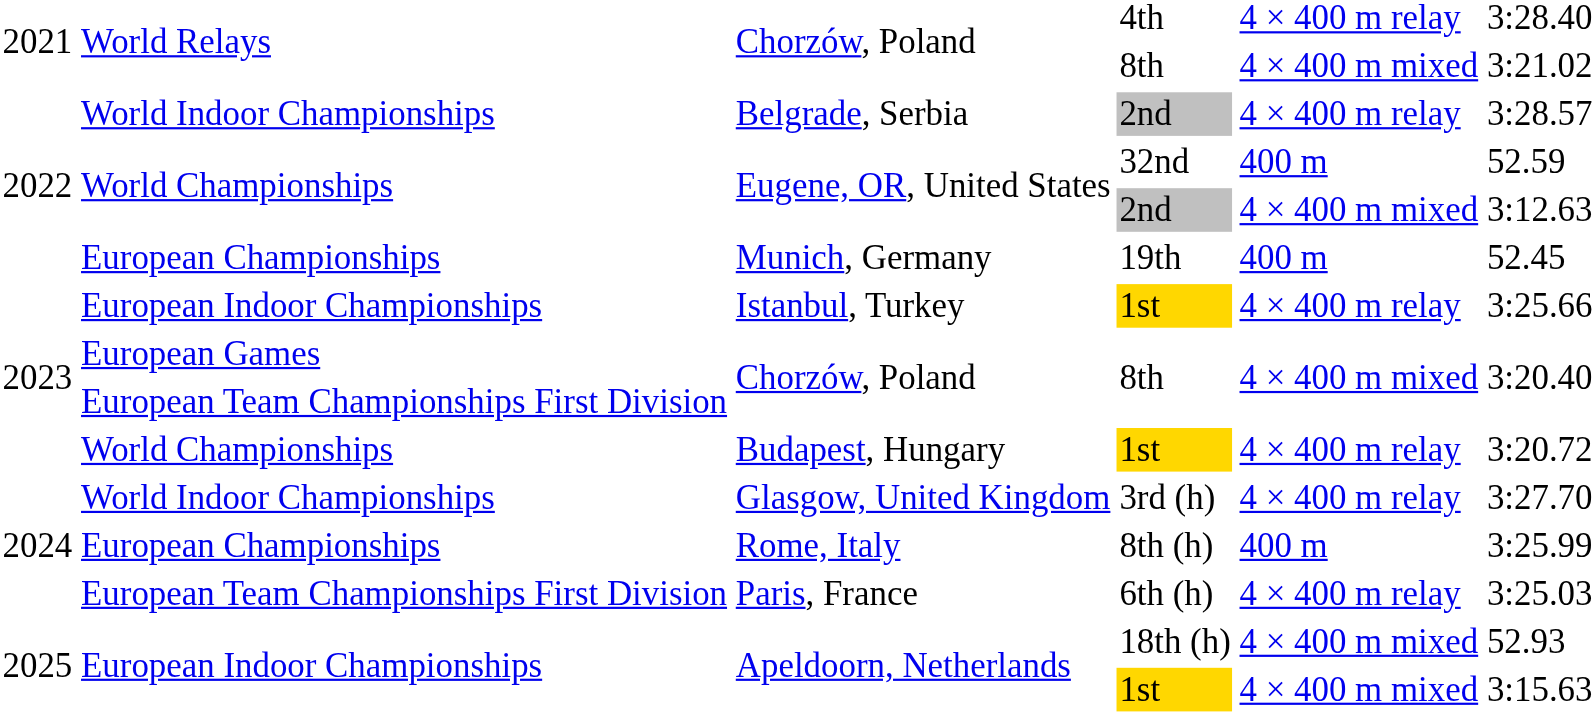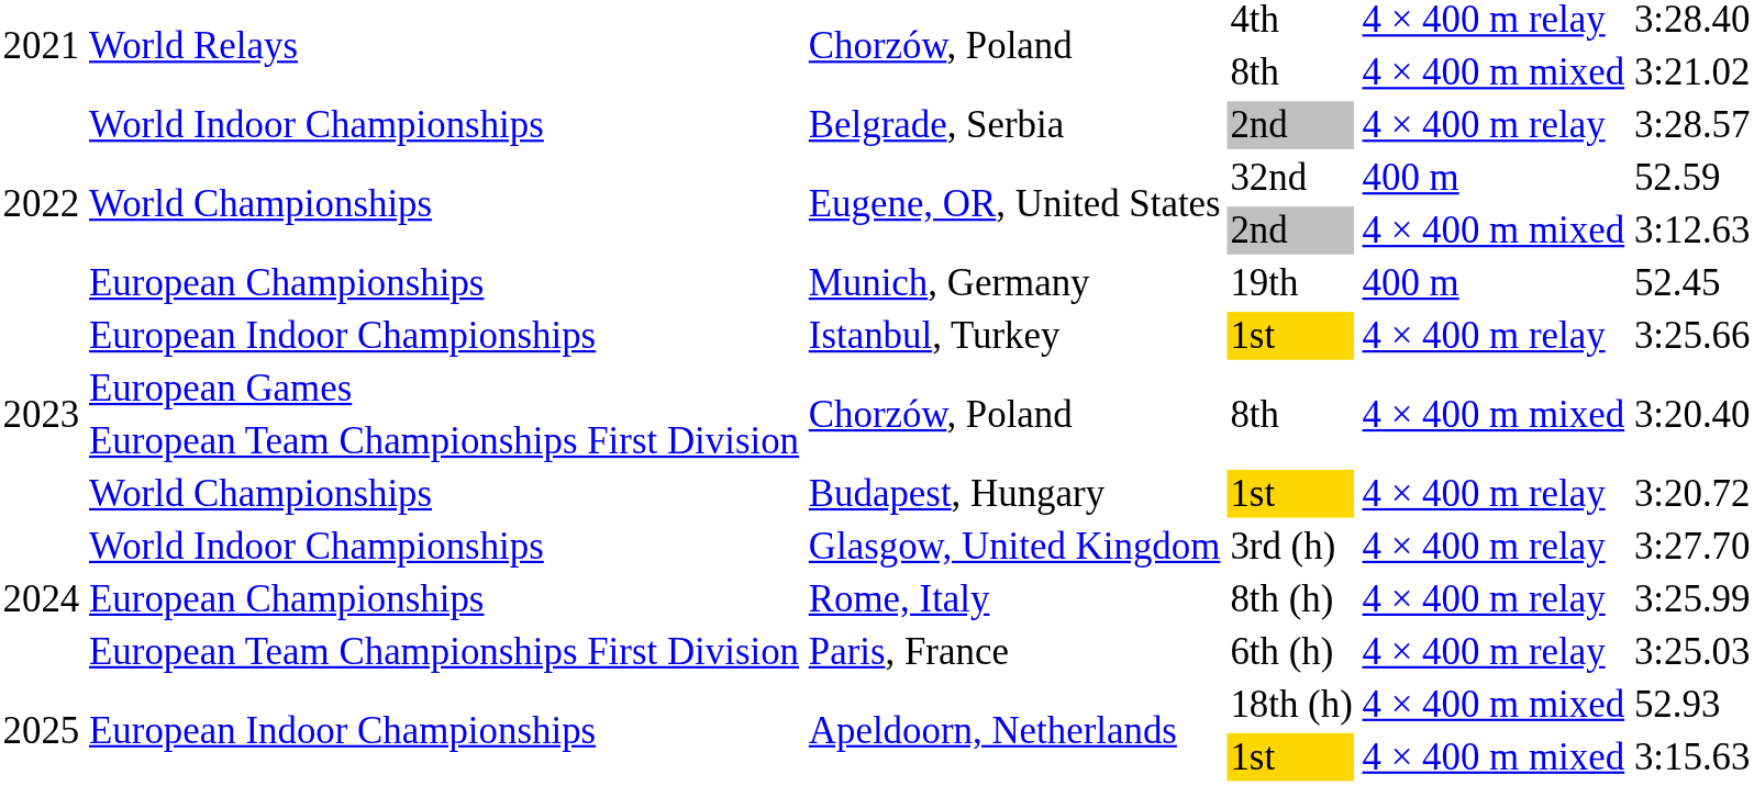Rome, Italy | column 5: 400 m -> 4 × 400 m relay
